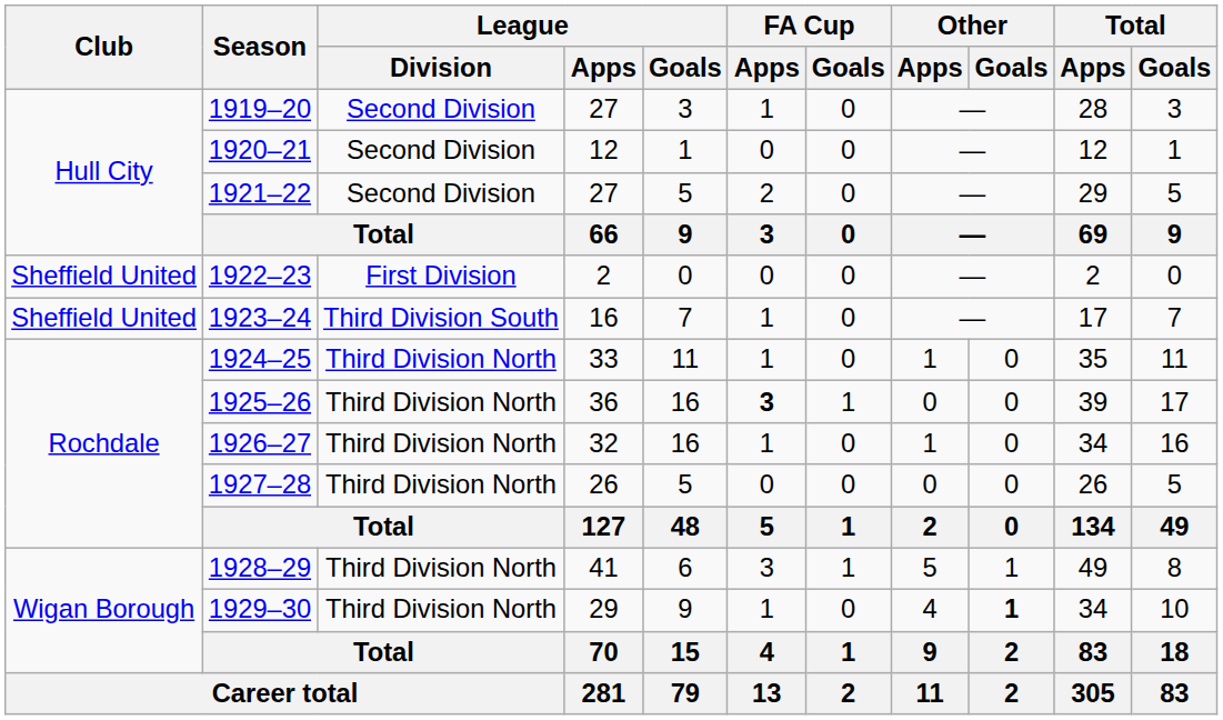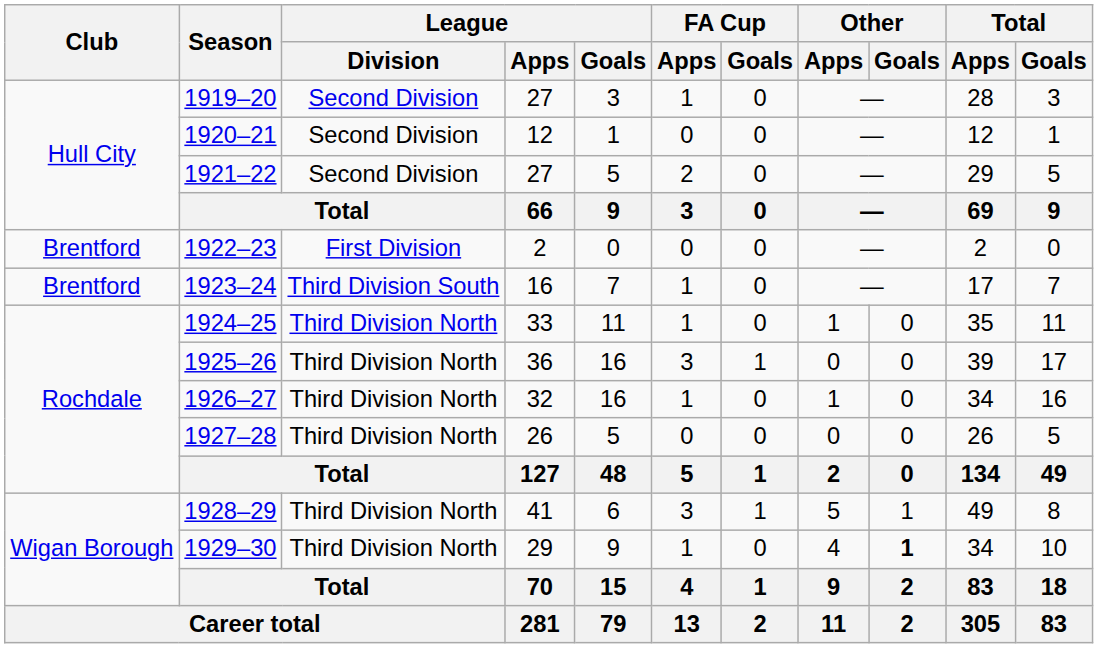1922–23 | Club: Sheffield United -> Brentford
1923–24 | Club: Sheffield United -> Brentford
1925–26 | FA Cup / Apps: bold -> normal
